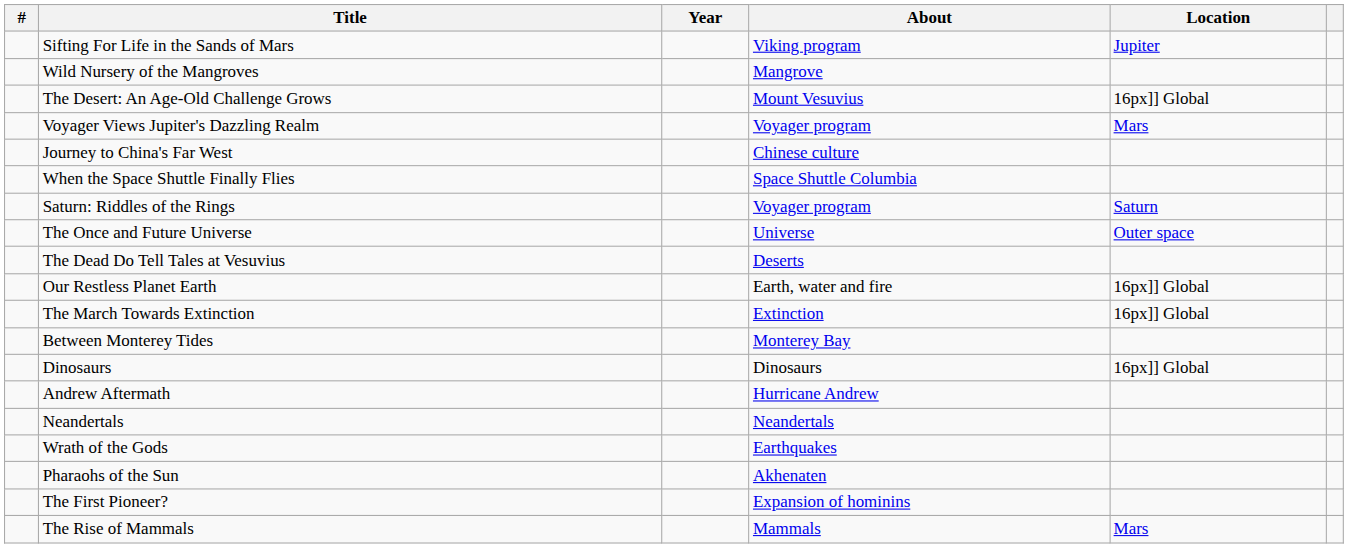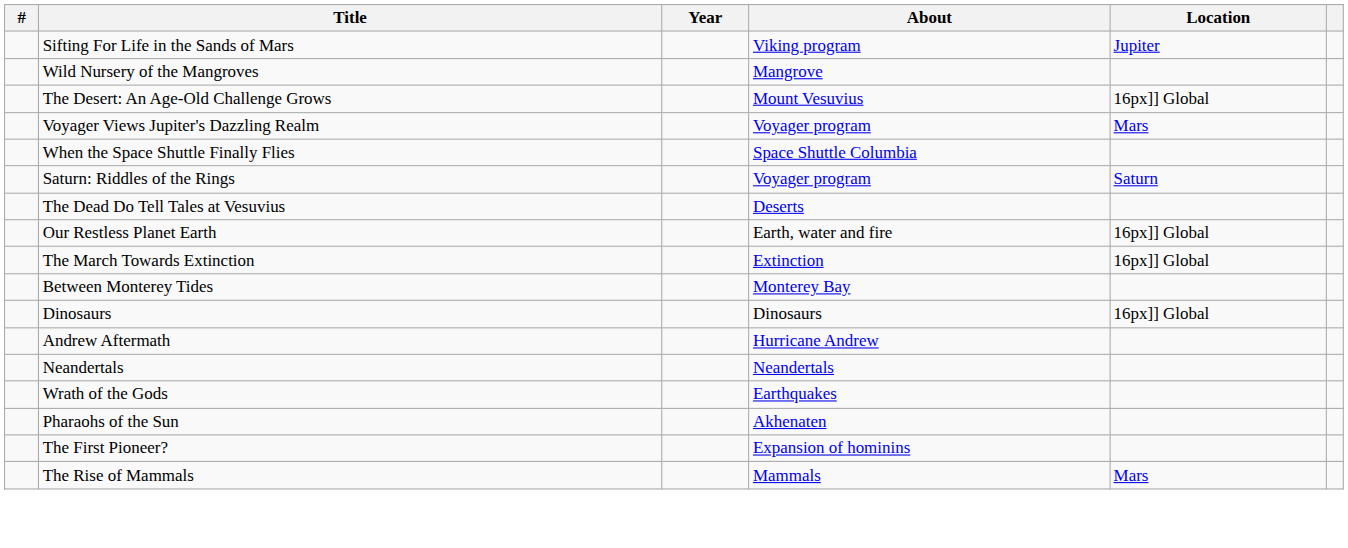- row: Journey to China's Far West | Chinese culture
- row: The Once and Future Universe | Universe | Outer space
